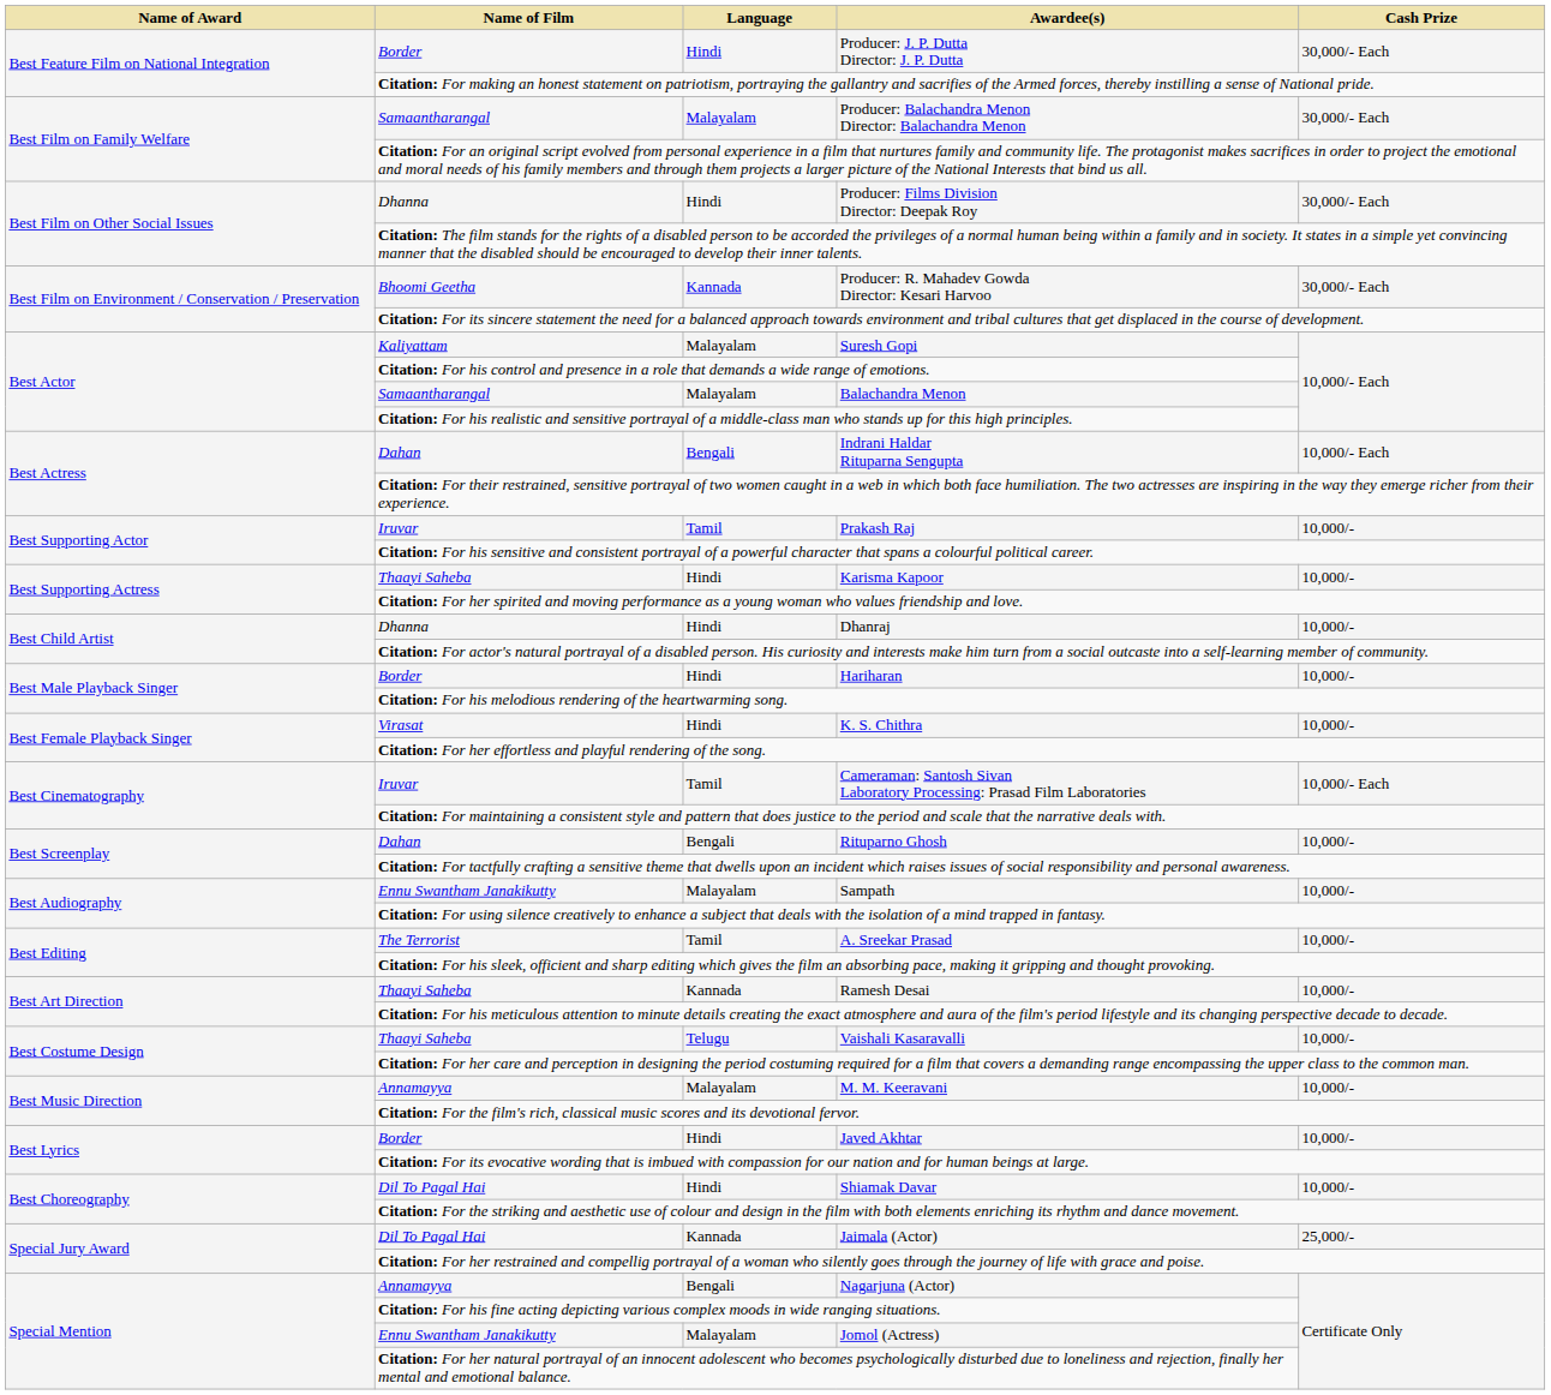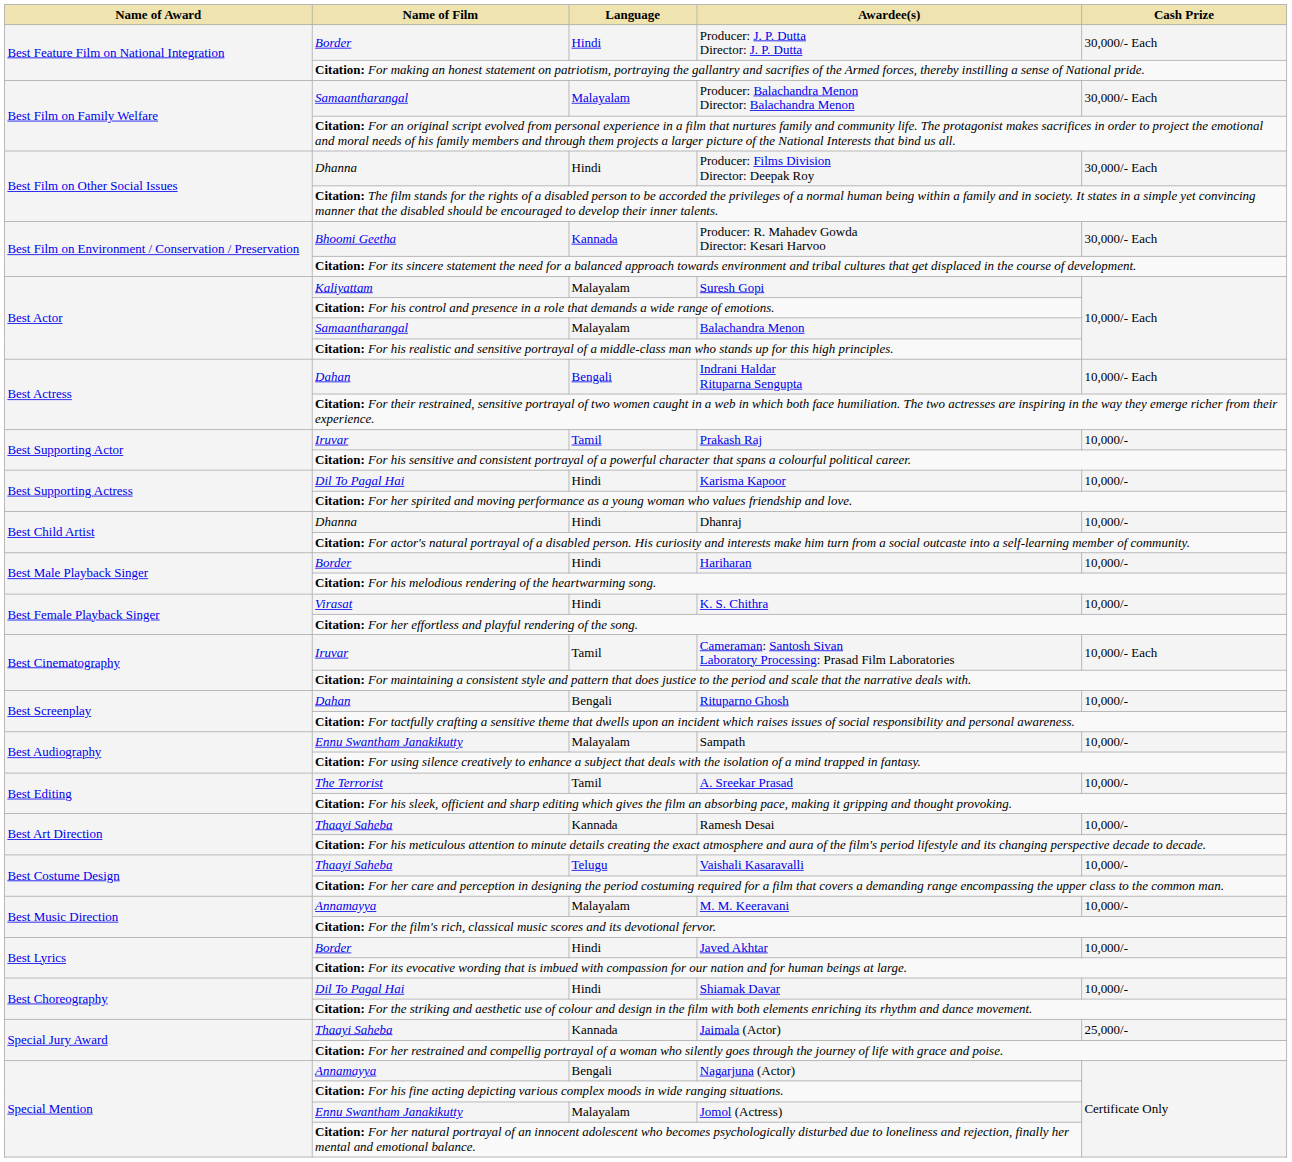Karisma Kapoor | Name of Film: Thaayi Saheba -> Dil To Pagal Hai
Jaimala (Actor) | Name of Film: Dil To Pagal Hai -> Thaayi Saheba
